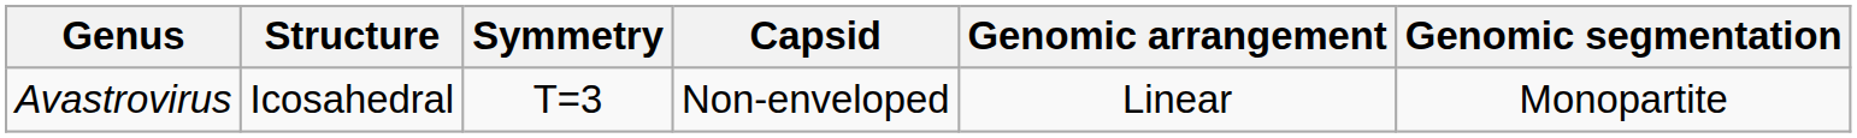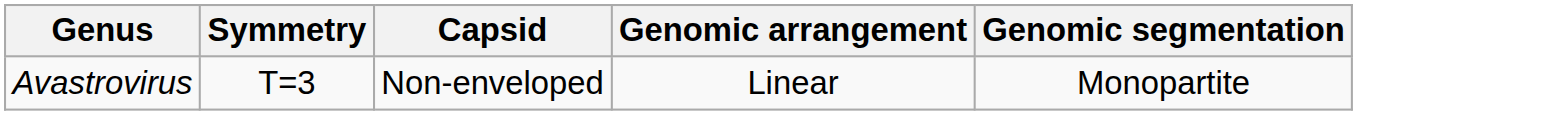- column: Structure | Icosahedral
